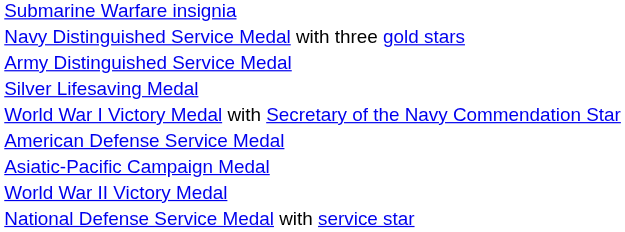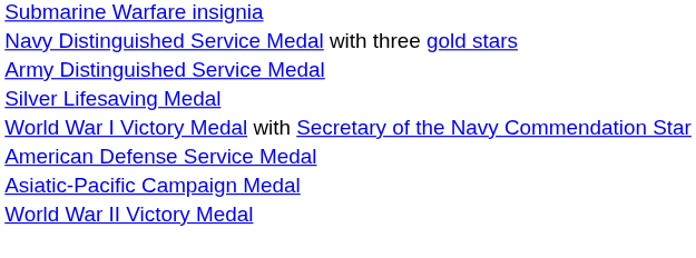- row: National Defense Service Medal with service star
